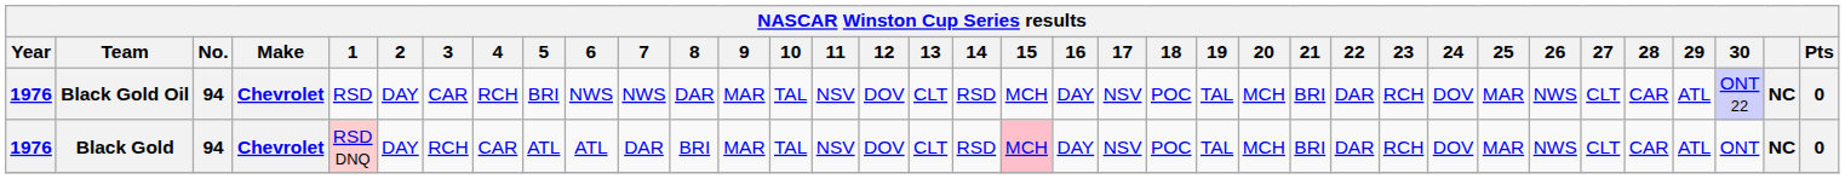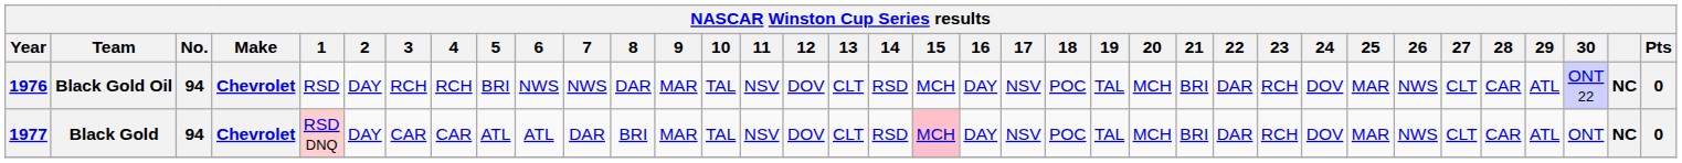Black Gold Oil | 3: CAR -> RCH
Black Gold | Year: 1976 -> 1977
Black Gold | 3: RCH -> CAR
